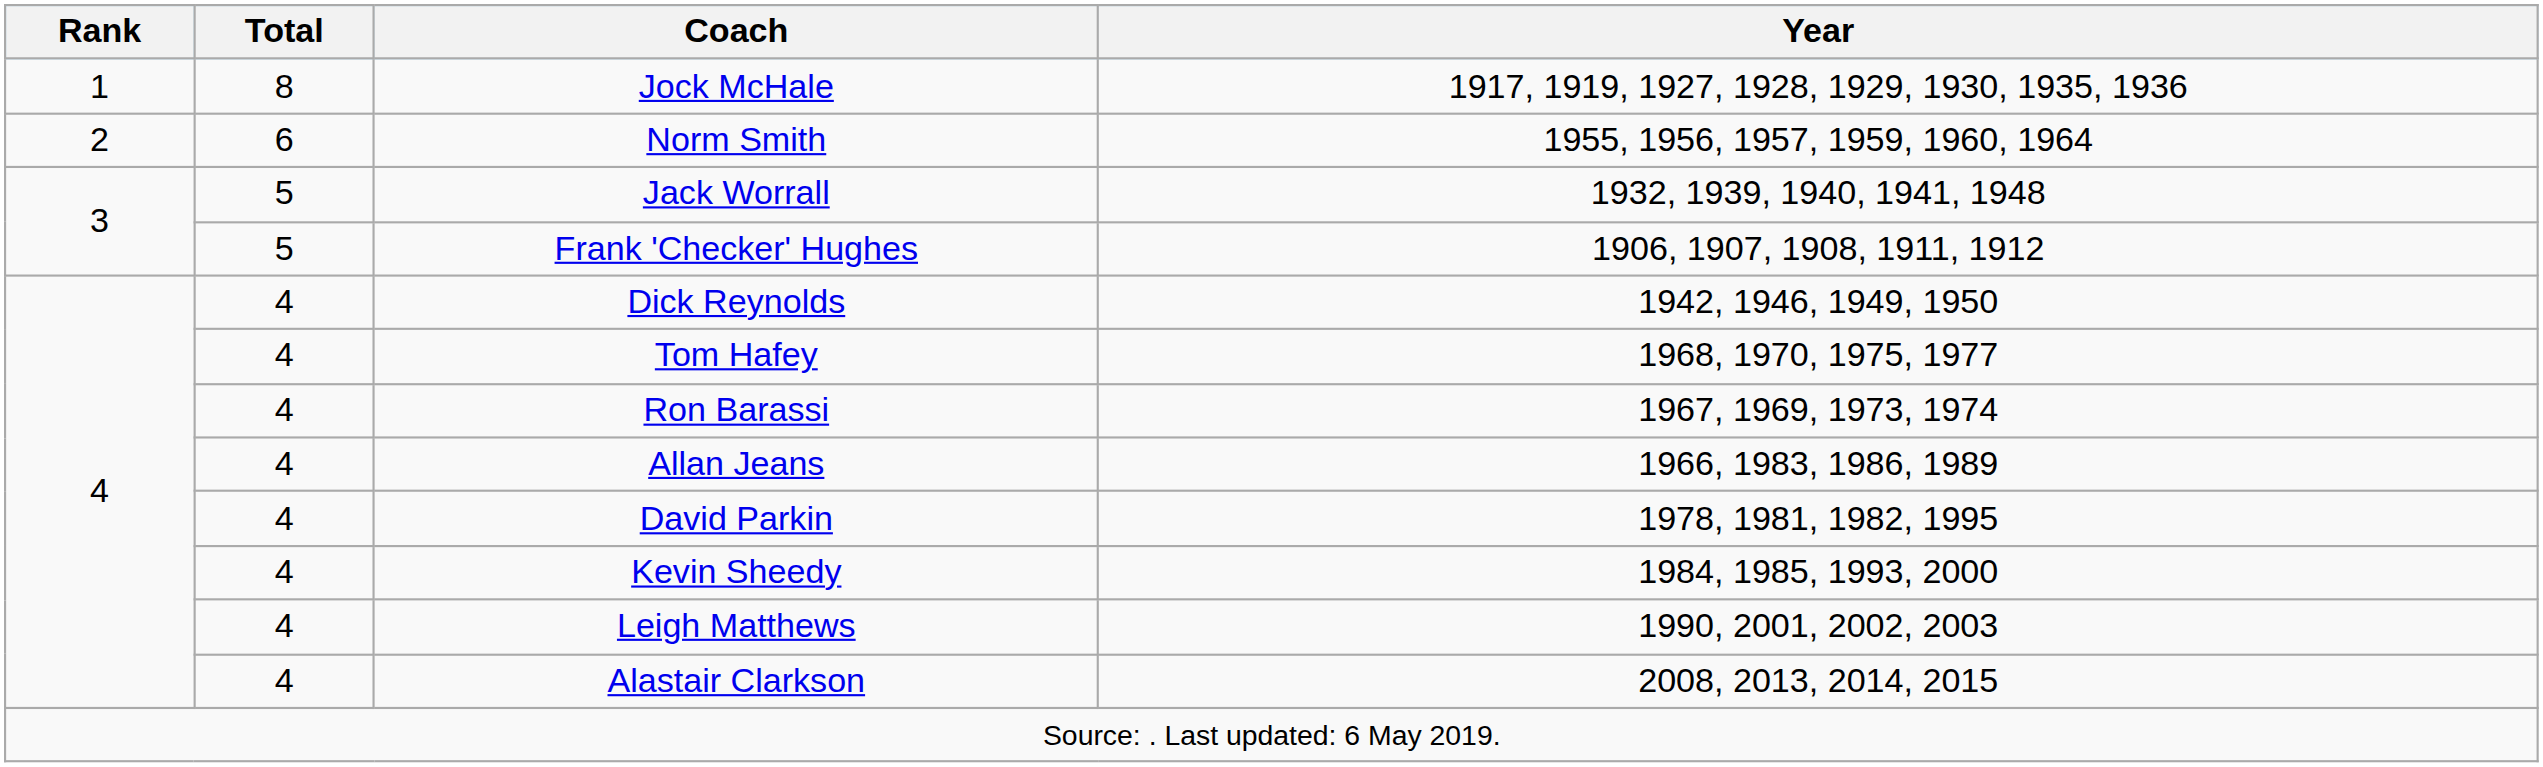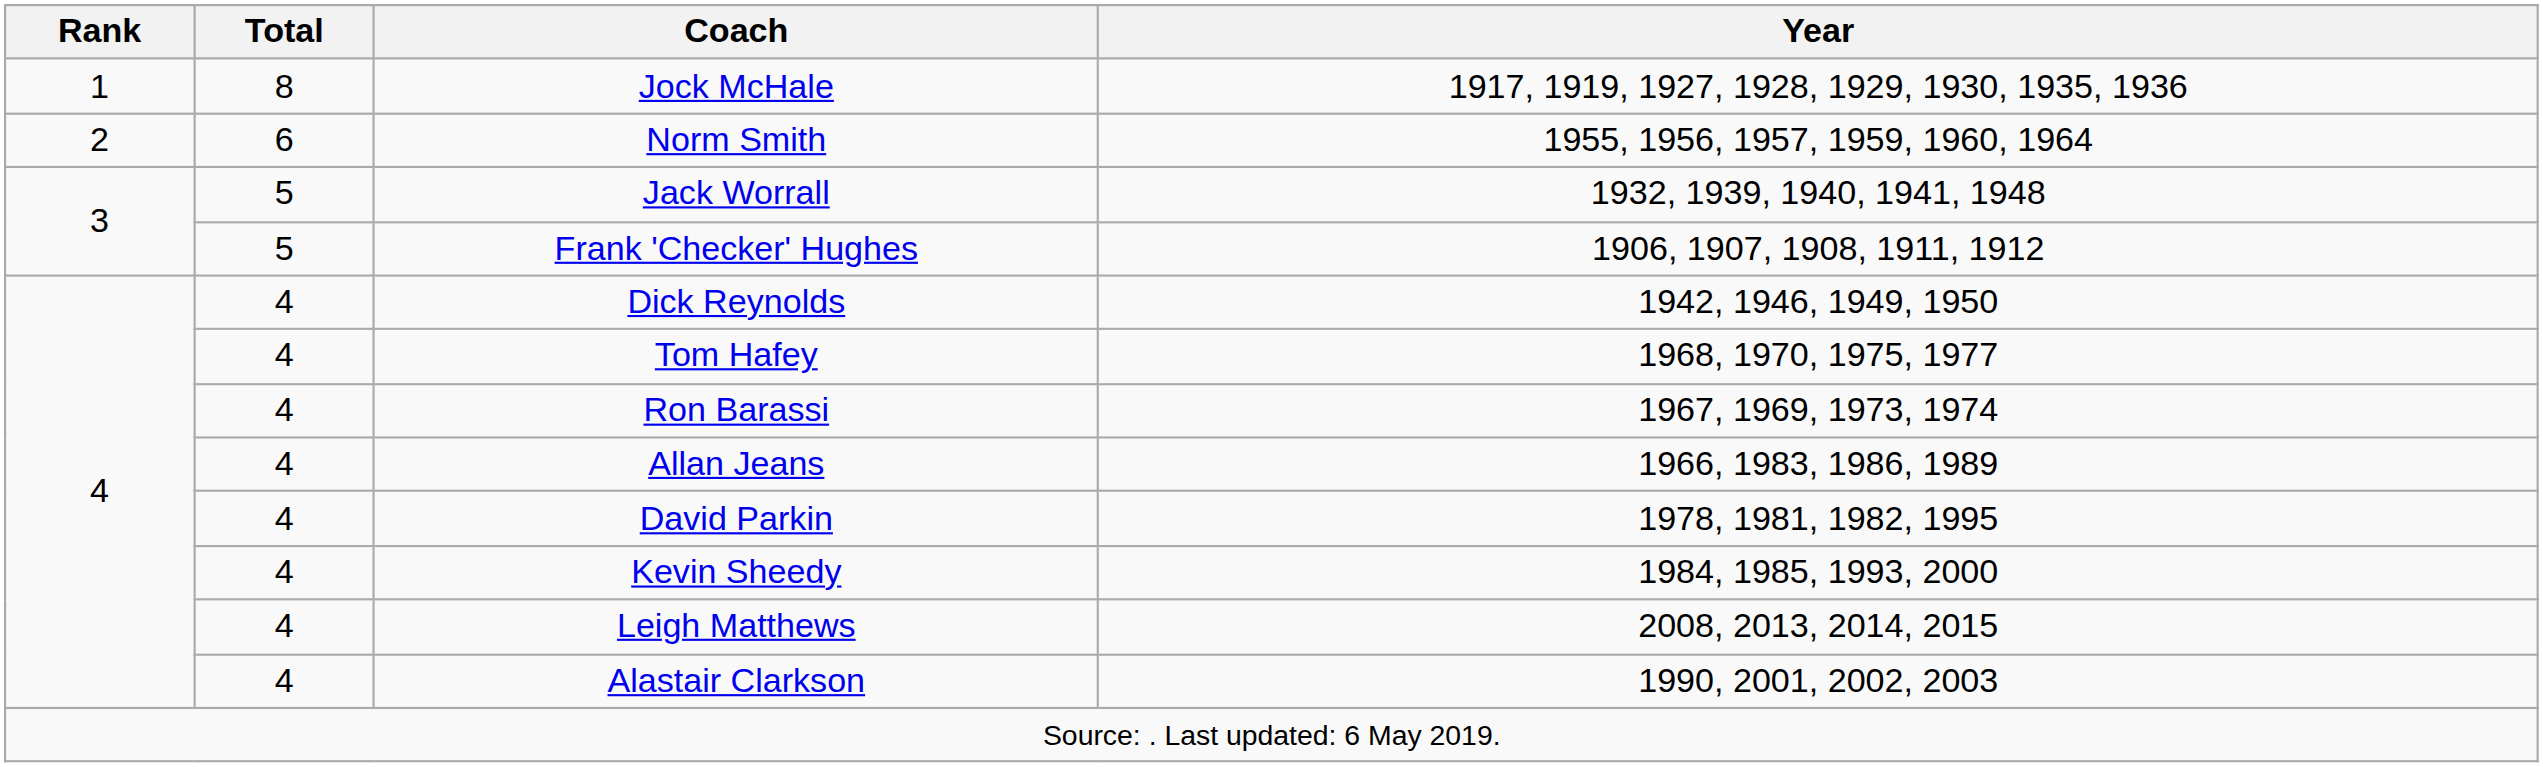Leigh Matthews | Year: 1990, 2001, 2002, 2003 -> 2008, 2013, 2014, 2015
Alastair Clarkson | Year: 2008, 2013, 2014, 2015 -> 1990, 2001, 2002, 2003
